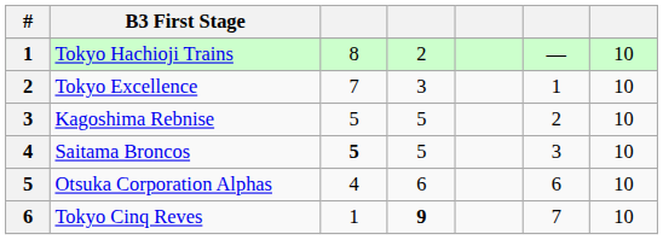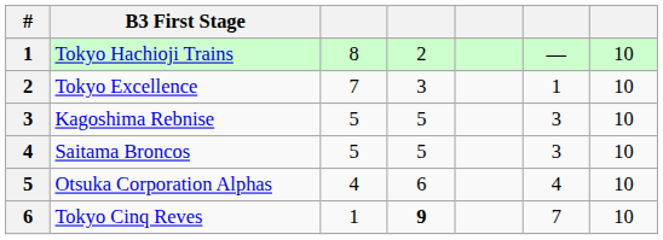Kagoshima Rebnise | column 6: 2 -> 3
Saitama Broncos | column 3: bold -> normal
Otsuka Corporation Alphas | column 6: 6 -> 4
